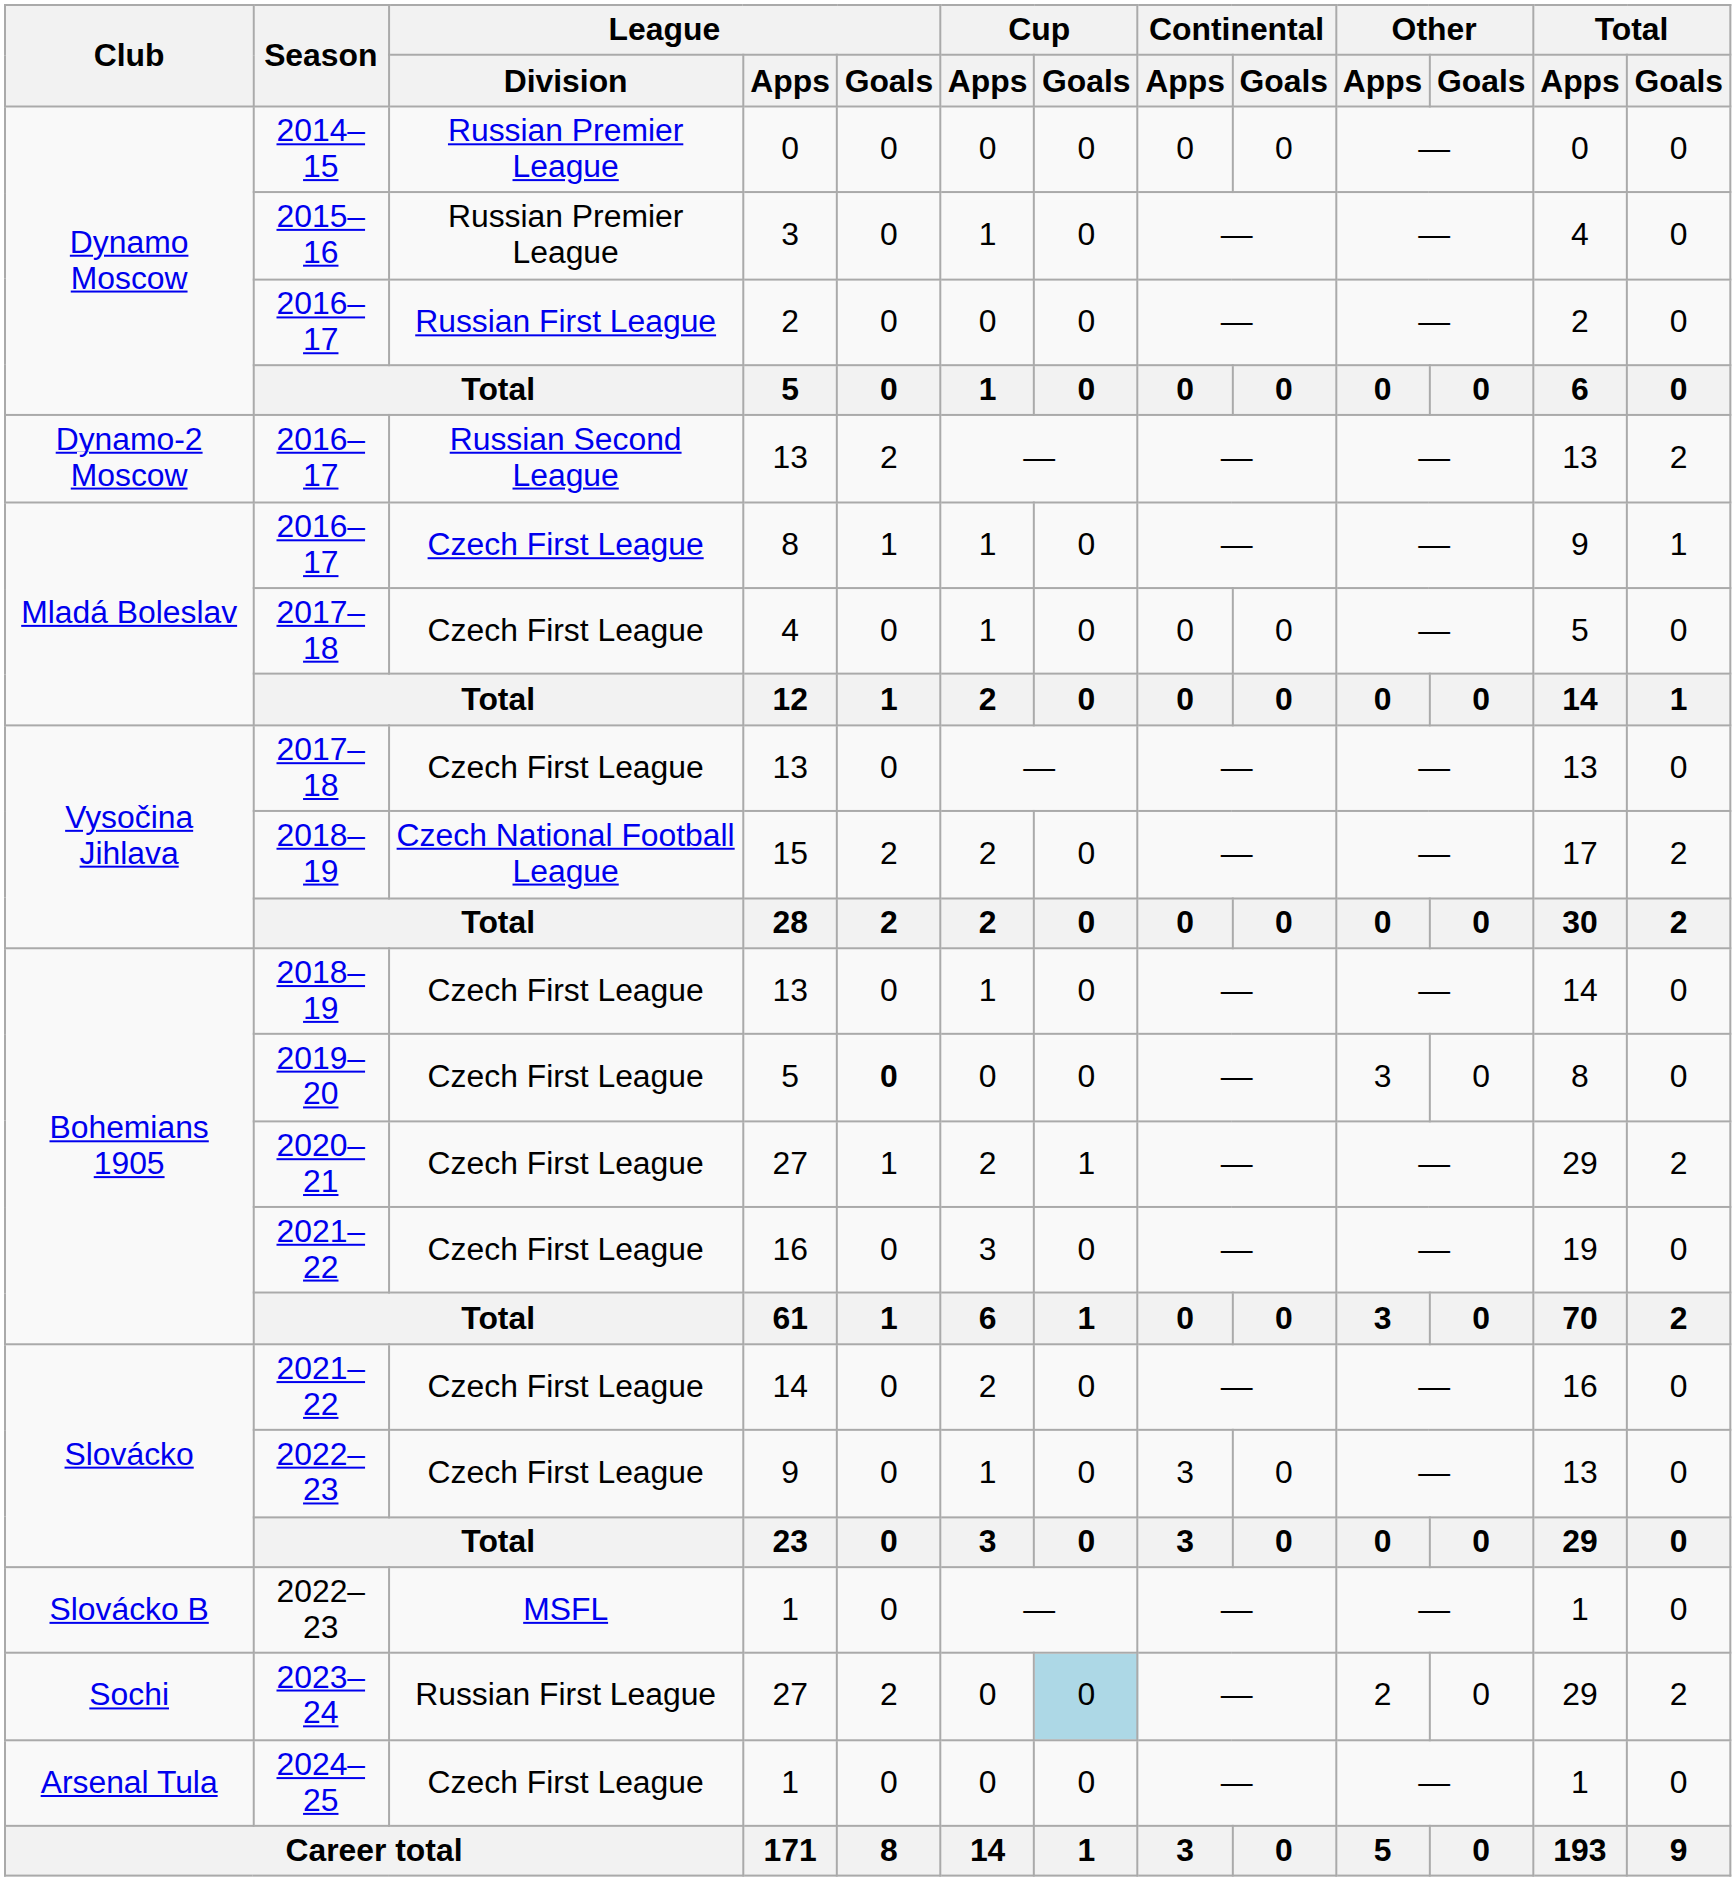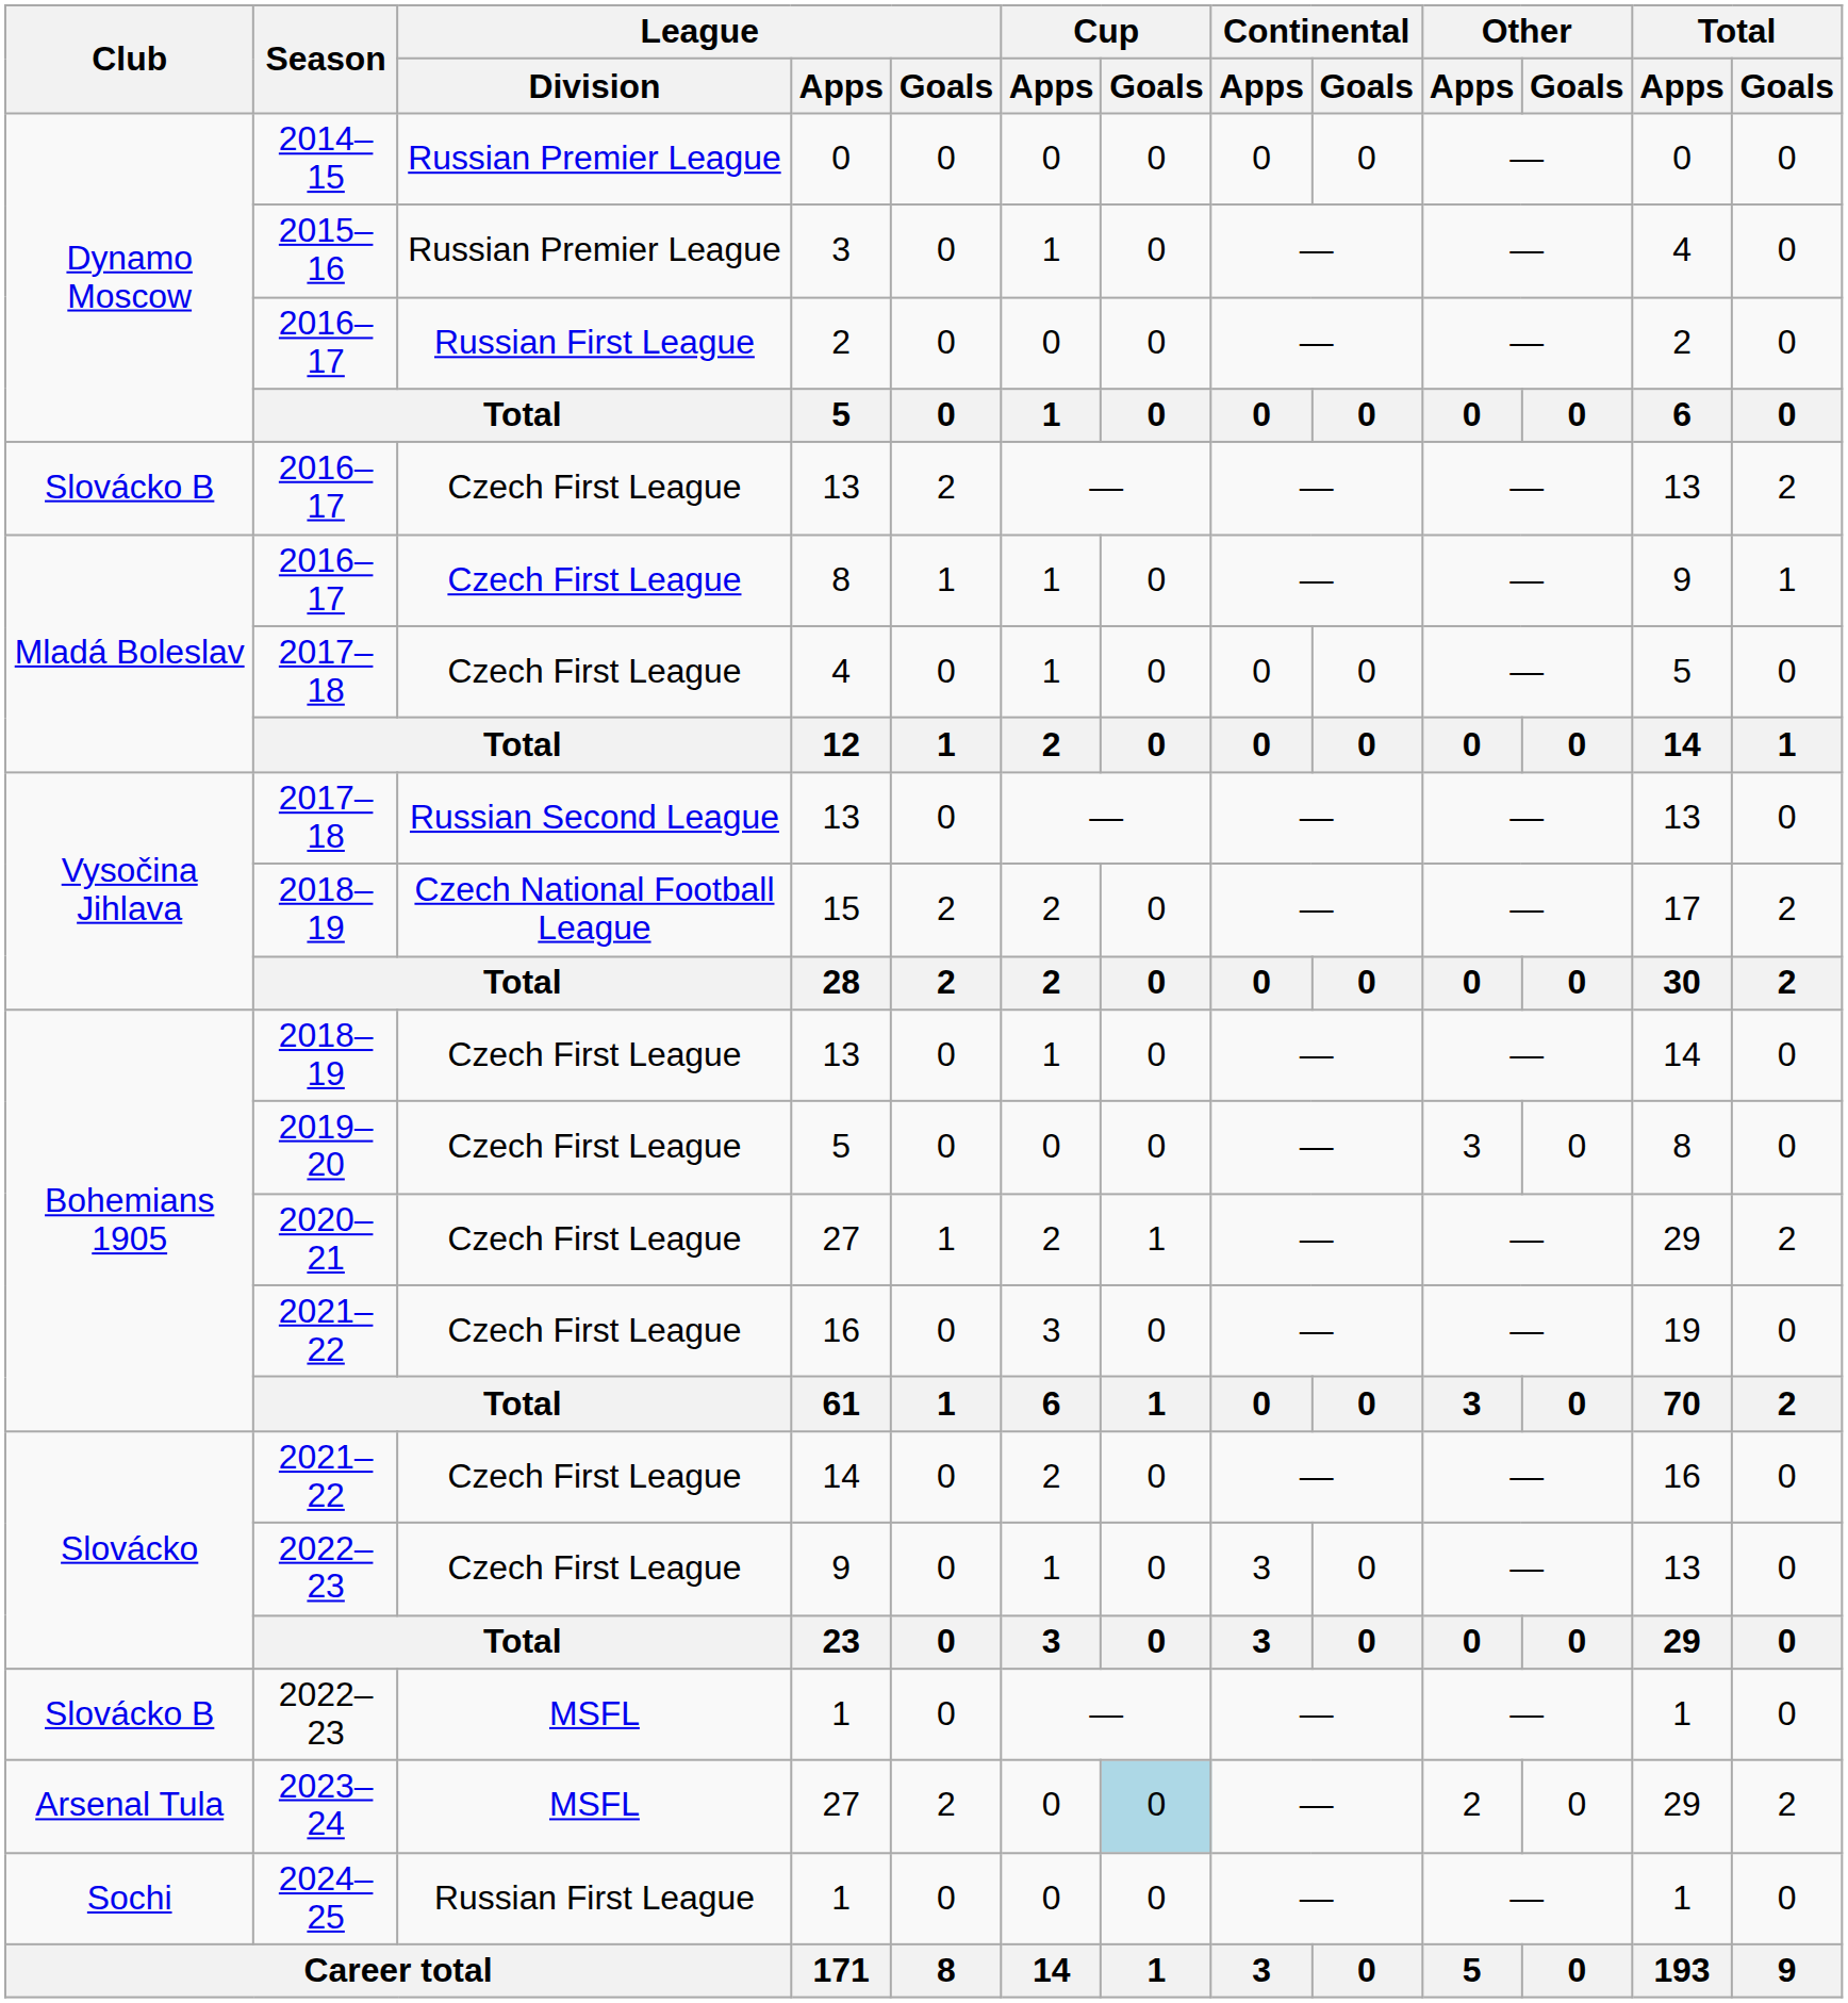2016–17 / 13 | Club: Dynamo-2 Moscow -> Slovácko B
2016–17 / 13 | League / Division: Russian Second League -> Czech First League
2017–18 / 13 | League / Division: Czech First League -> Russian Second League
2019–20 / 5 | League / Goals: bold -> normal
2023–24 / 27 | Club: Sochi -> Arsenal Tula
2023–24 / 27 | League / Division: Russian First League -> MSFL
2024–25 / 1 | Club: Arsenal Tula -> Sochi
2024–25 / 1 | League / Division: Czech First League -> Russian First League
